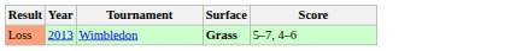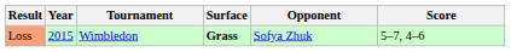+ column: Opponent | Sofya Zhuk
Loss | Year: 2013 -> 2015
